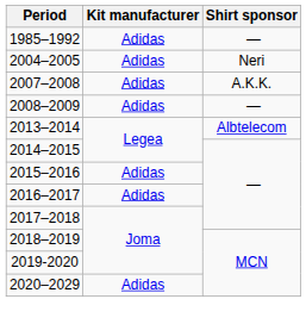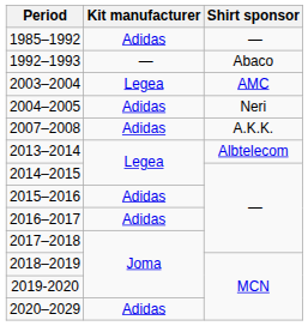+ row: 1992–1993 | — | Abaco
+ row: 2003–2004 | Legea | AMC
- row: 2008–2009 | Adidas | —
